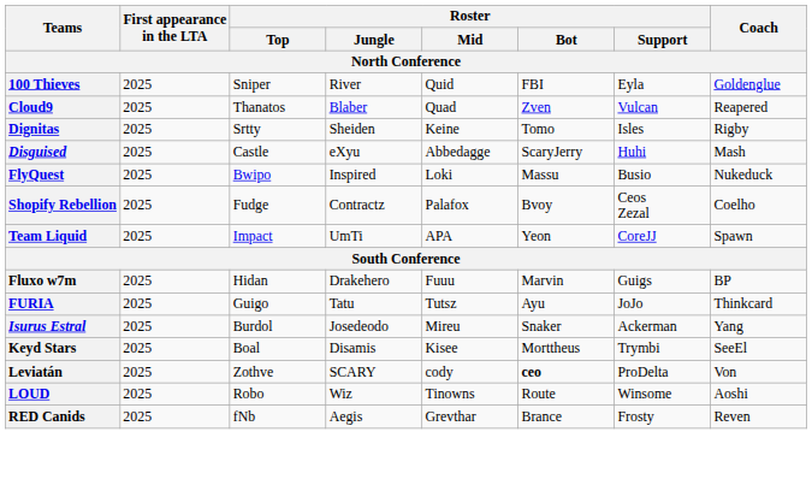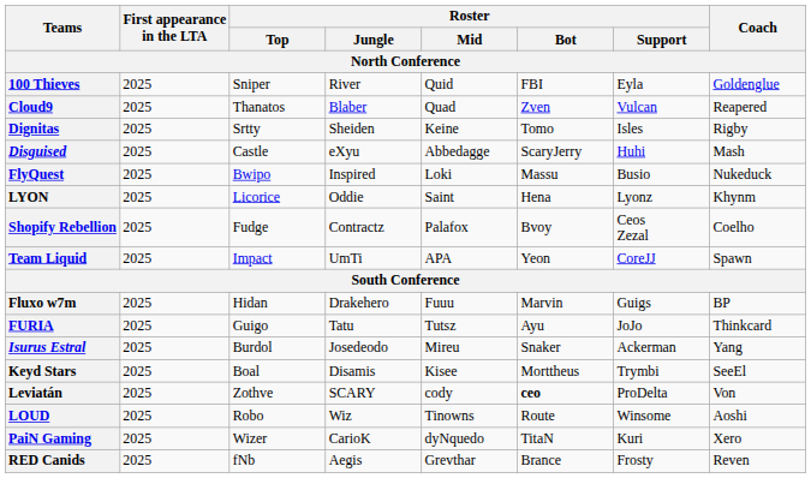+ row: LYON | 2025 | Licorice | Oddie | Saint | Hena | Lyonz | Khynm
+ row: PaiN Gaming | 2025 | Wizer | CarioK | dyNquedo | TitaN | Kuri | Xero
